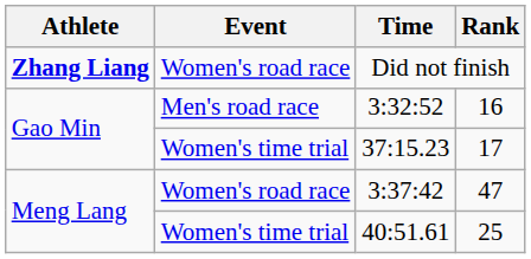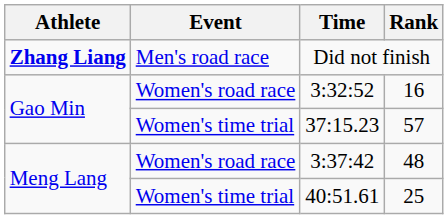Did not finish | Event: Women's road race -> Men's road race
3:32:52 | Event: Men's road race -> Women's road race
37:15.23 | Rank: 17 -> 57
3:37:42 | Rank: 47 -> 48
